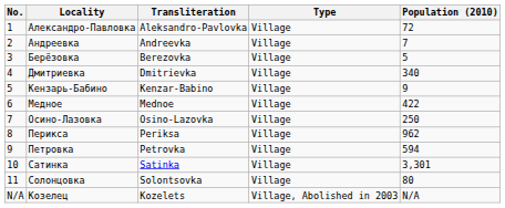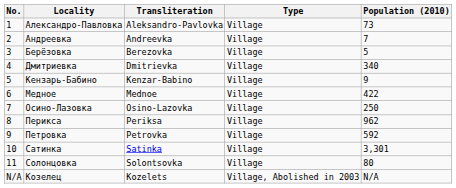Александро-Павловка | Population (2010): 72 -> 73
Петровка | Population (2010): 594 -> 592
